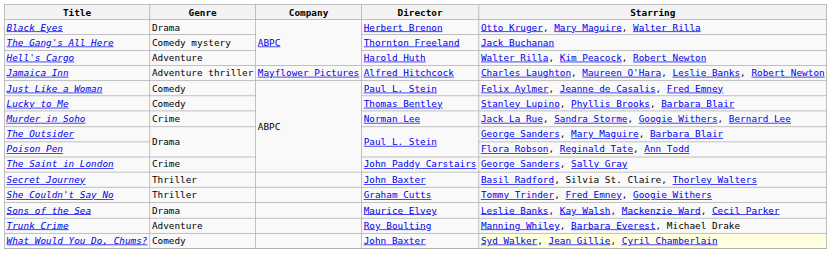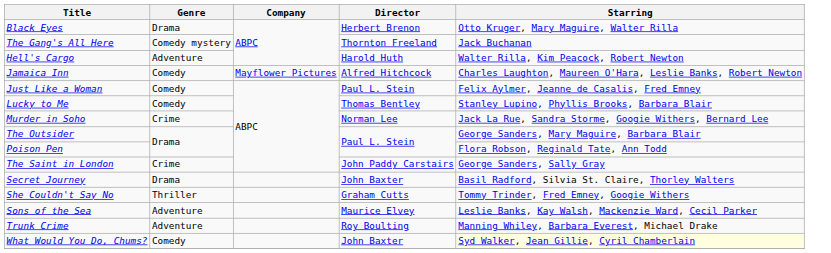Jamaica Inn | Genre: Adventure thriller -> Comedy
Secret Journey | Genre: Thriller -> Drama
Sons of the Sea | Genre: Drama -> Adventure
